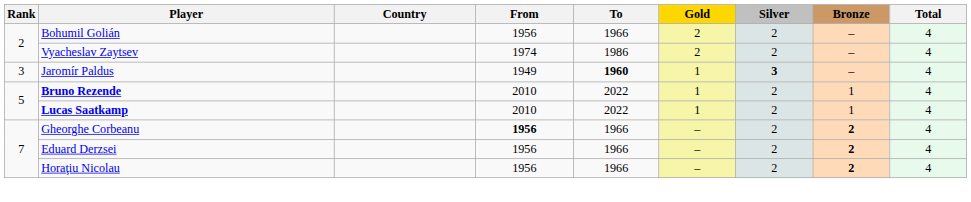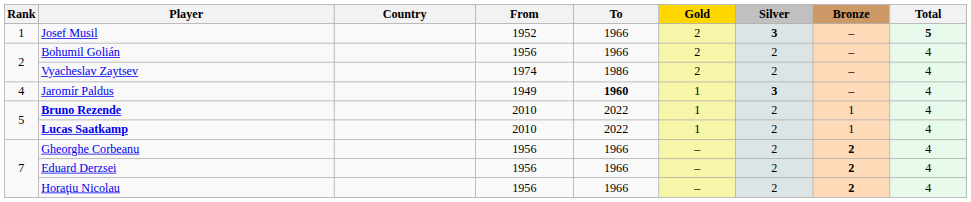+ row: 1 | Josef Musil | 1952 | 1966 | 2 | 3 | – | 5
Jaromír Paldus | Rank: 3 -> 4
Gheorghe Corbeanu | From: bold -> normal
